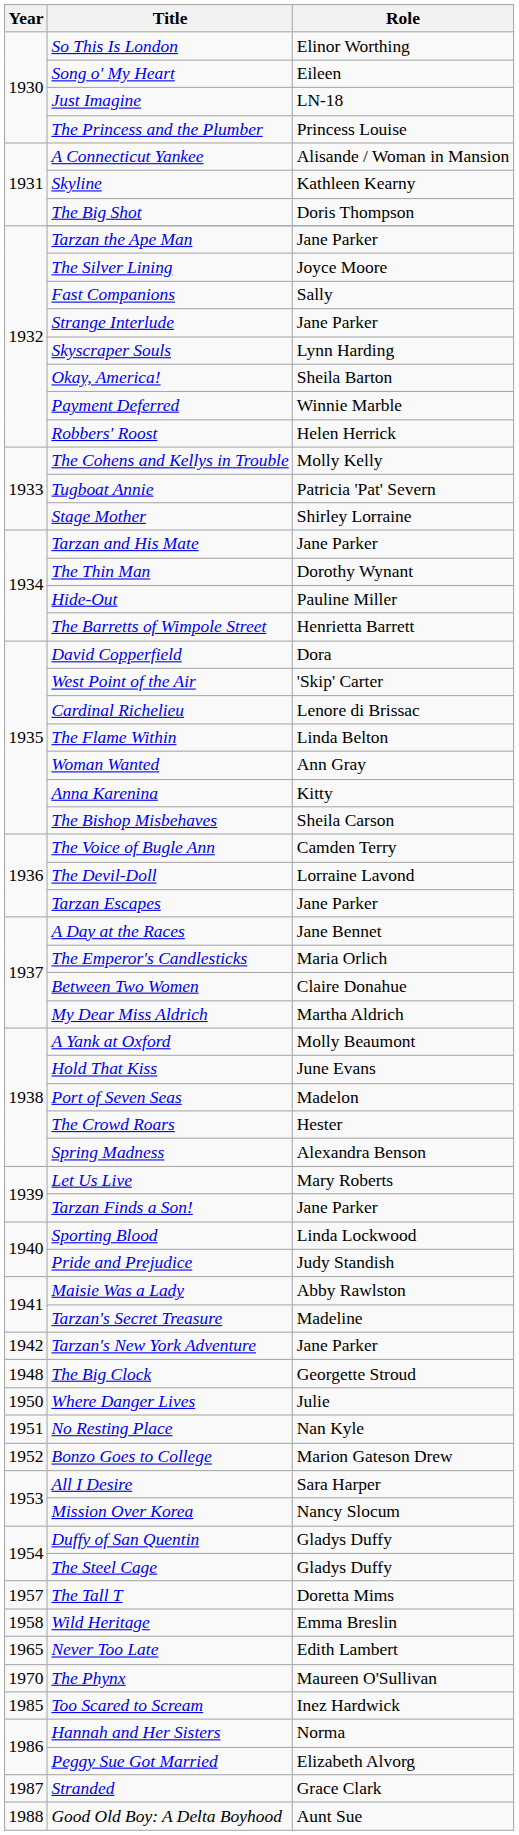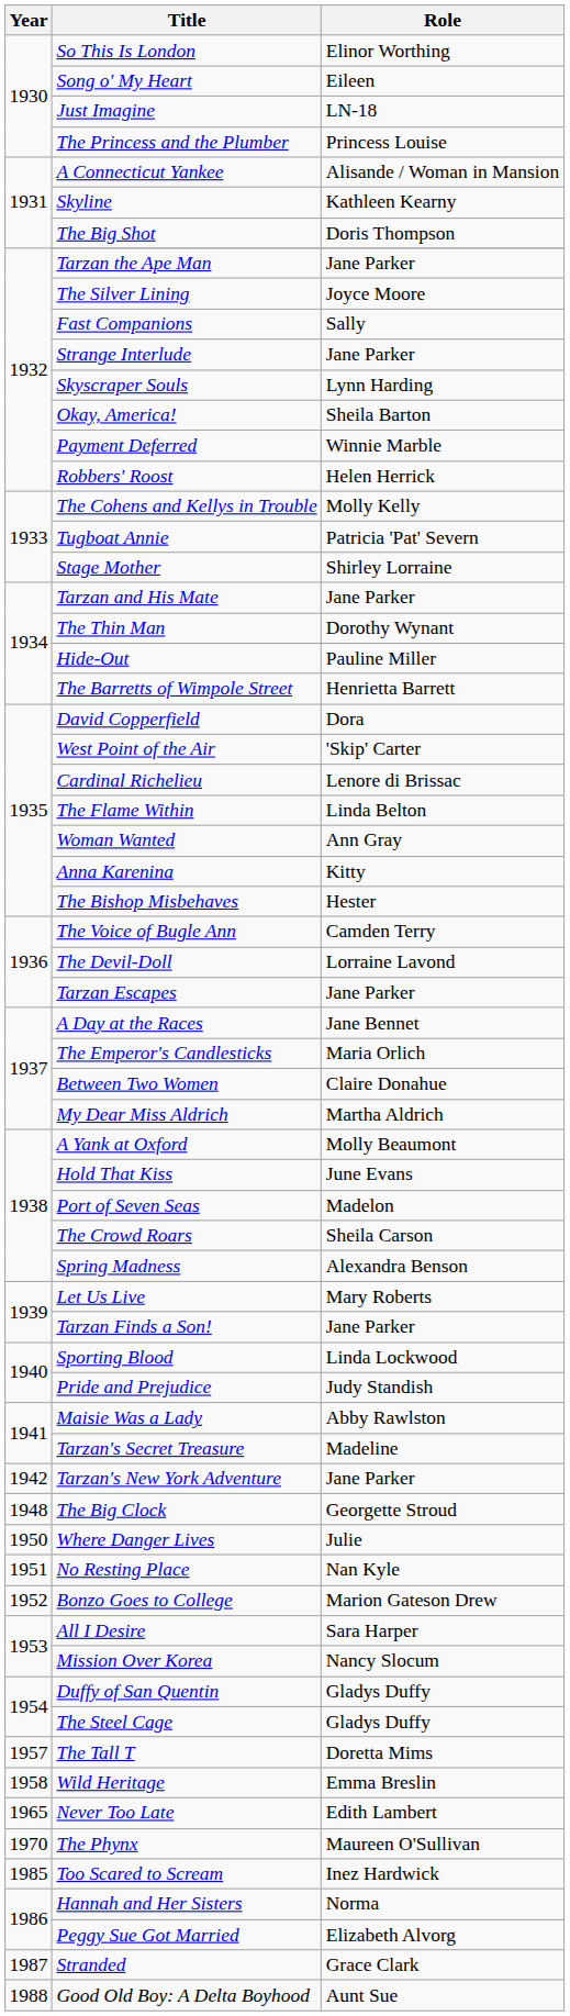The Bishop Misbehaves | Role: Sheila Carson -> Hester
The Crowd Roars | Role: Hester -> Sheila Carson
